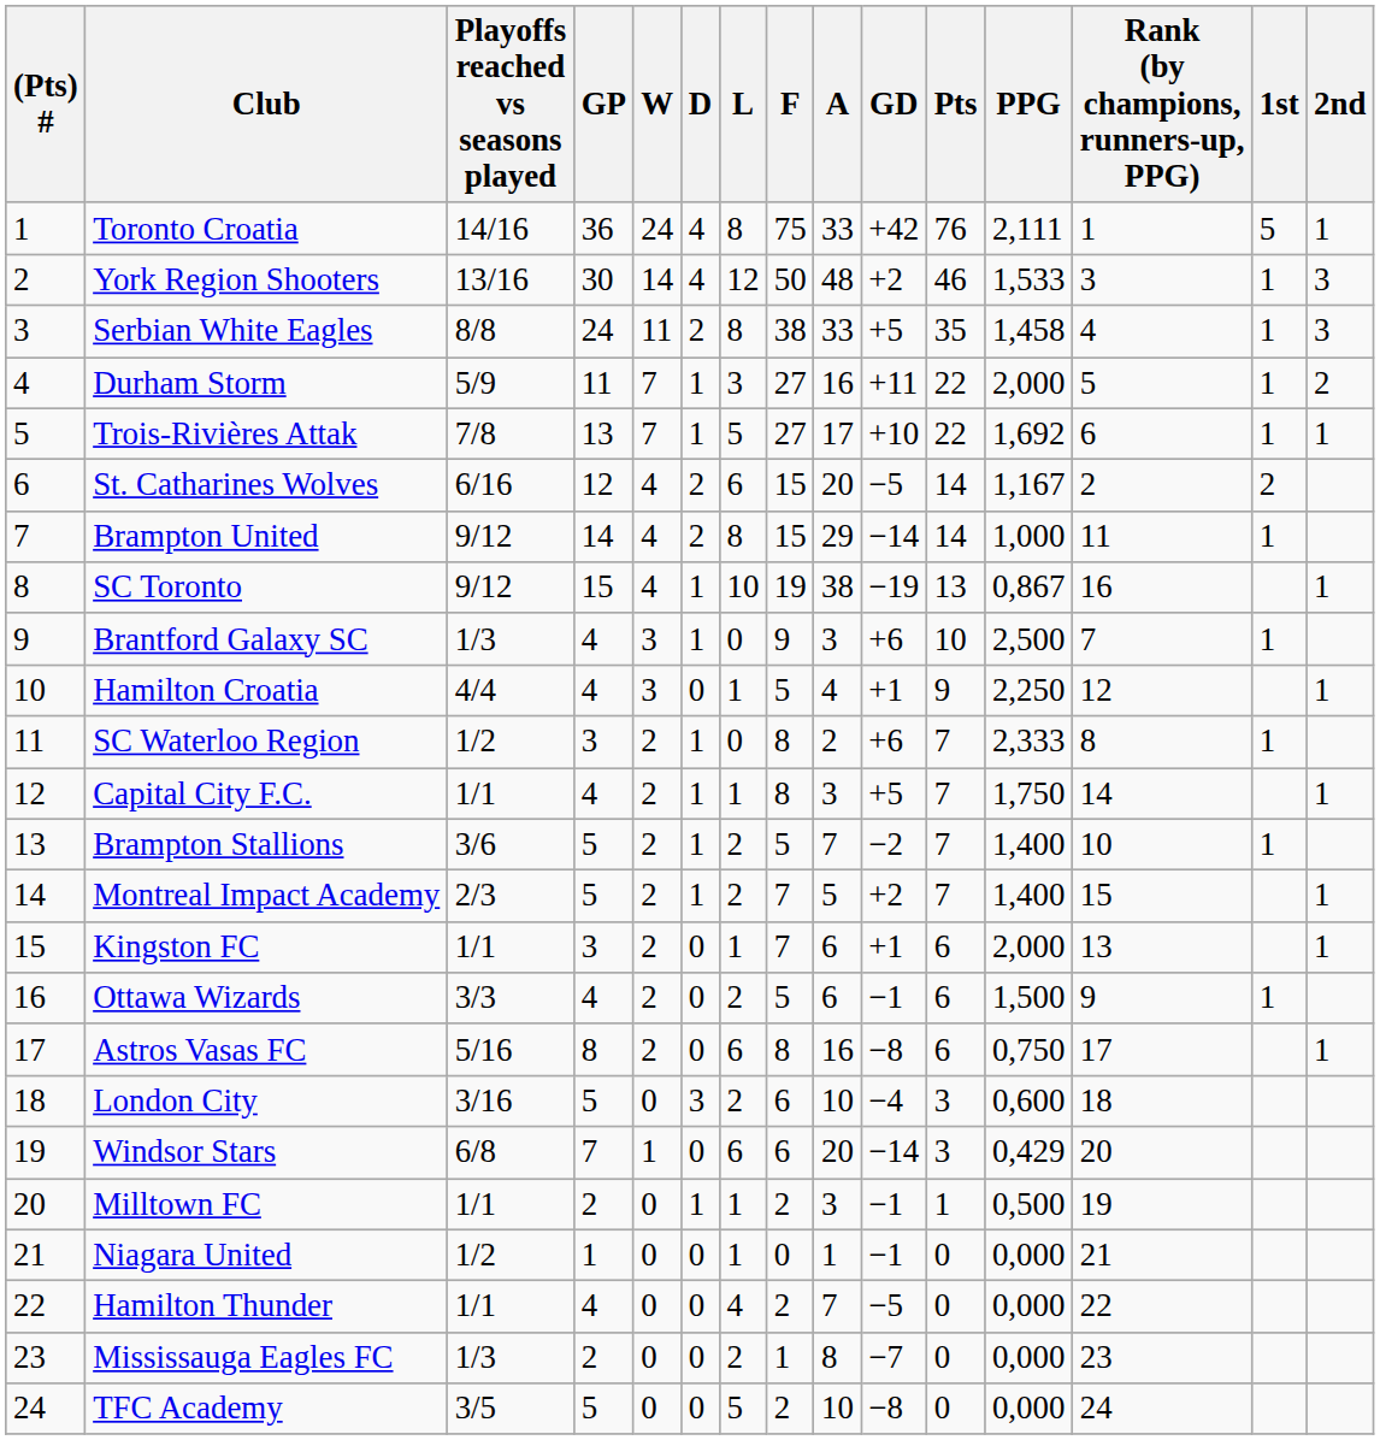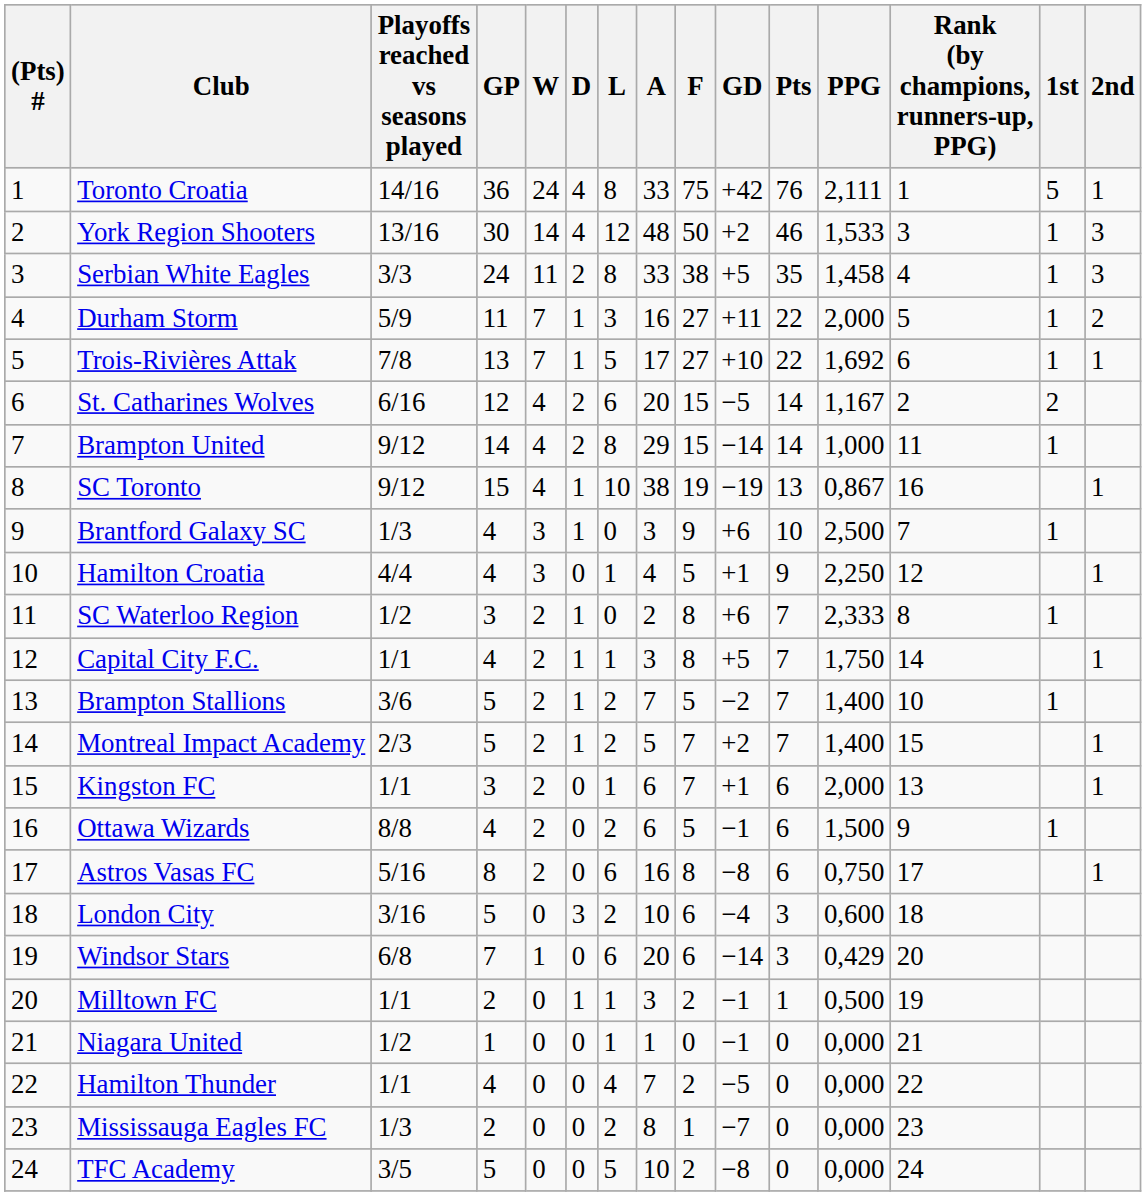columns swapped: F <-> A
Serbian White Eagles | Playoffs reached vs seasons played: 8/8 -> 3/3
Ottawa Wizards | Playoffs reached vs seasons played: 3/3 -> 8/8
